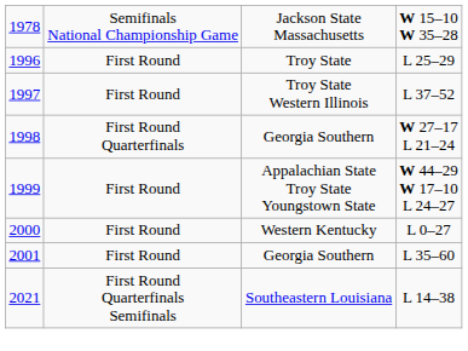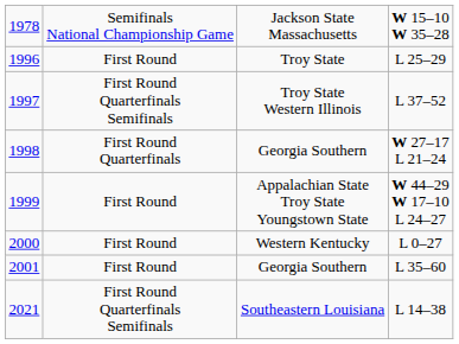1997 | column 2: First Round -> First Round Quarterfinals Semifinals
